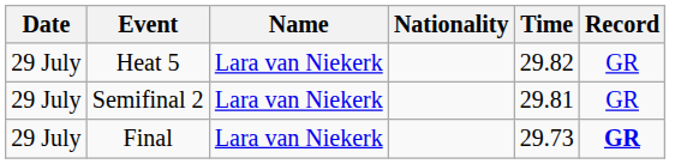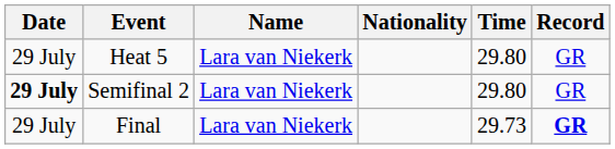Heat 5 | Time: 29.82 -> 29.80
Semifinal 2 | Date: normal -> bold
Semifinal 2 | Time: 29.81 -> 29.80
